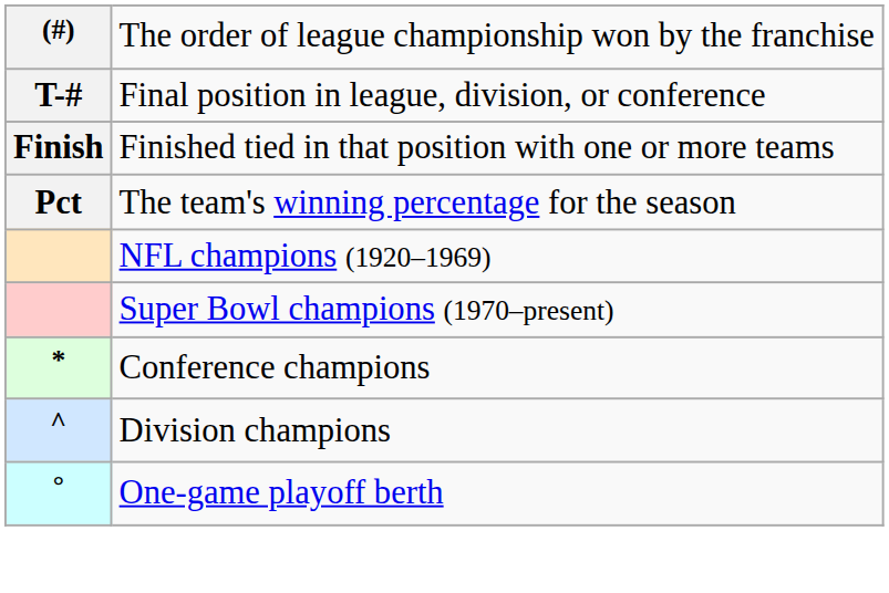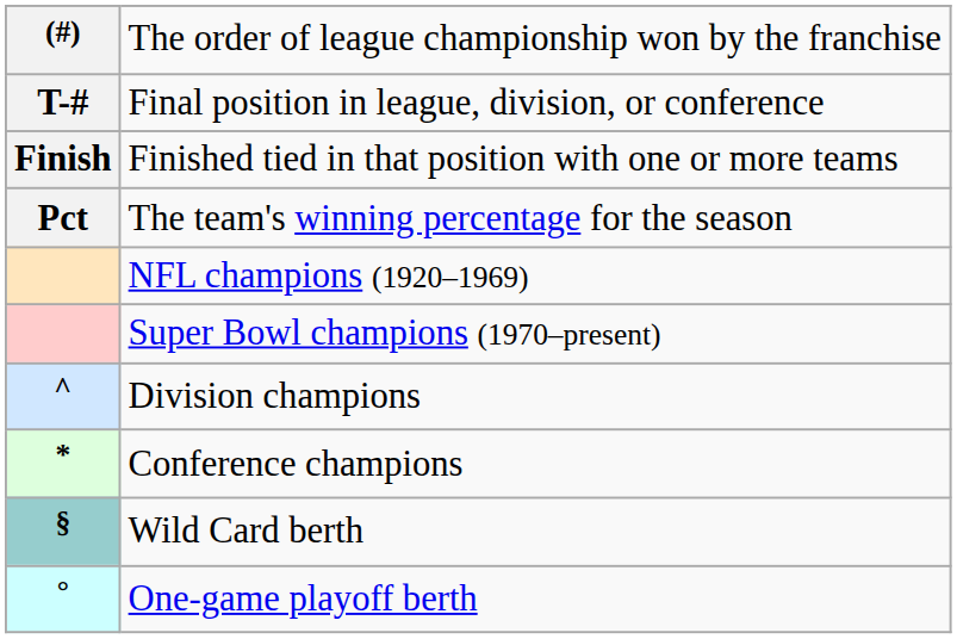rows swapped: Conference champions <-> Division champions
+ row: § | Wild Card berth
